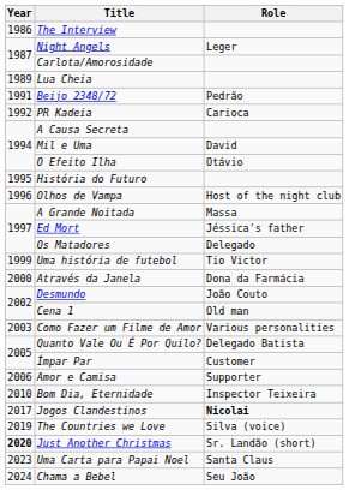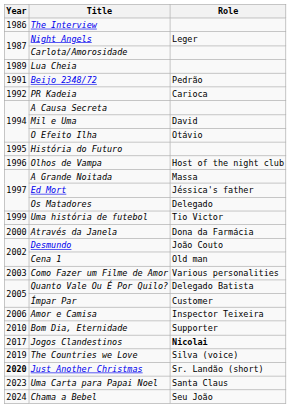Amor e Camisa | Role: Supporter -> Inspector Teixeira
Bom Dia, Eternidade | Role: Inspector Teixeira -> Supporter
